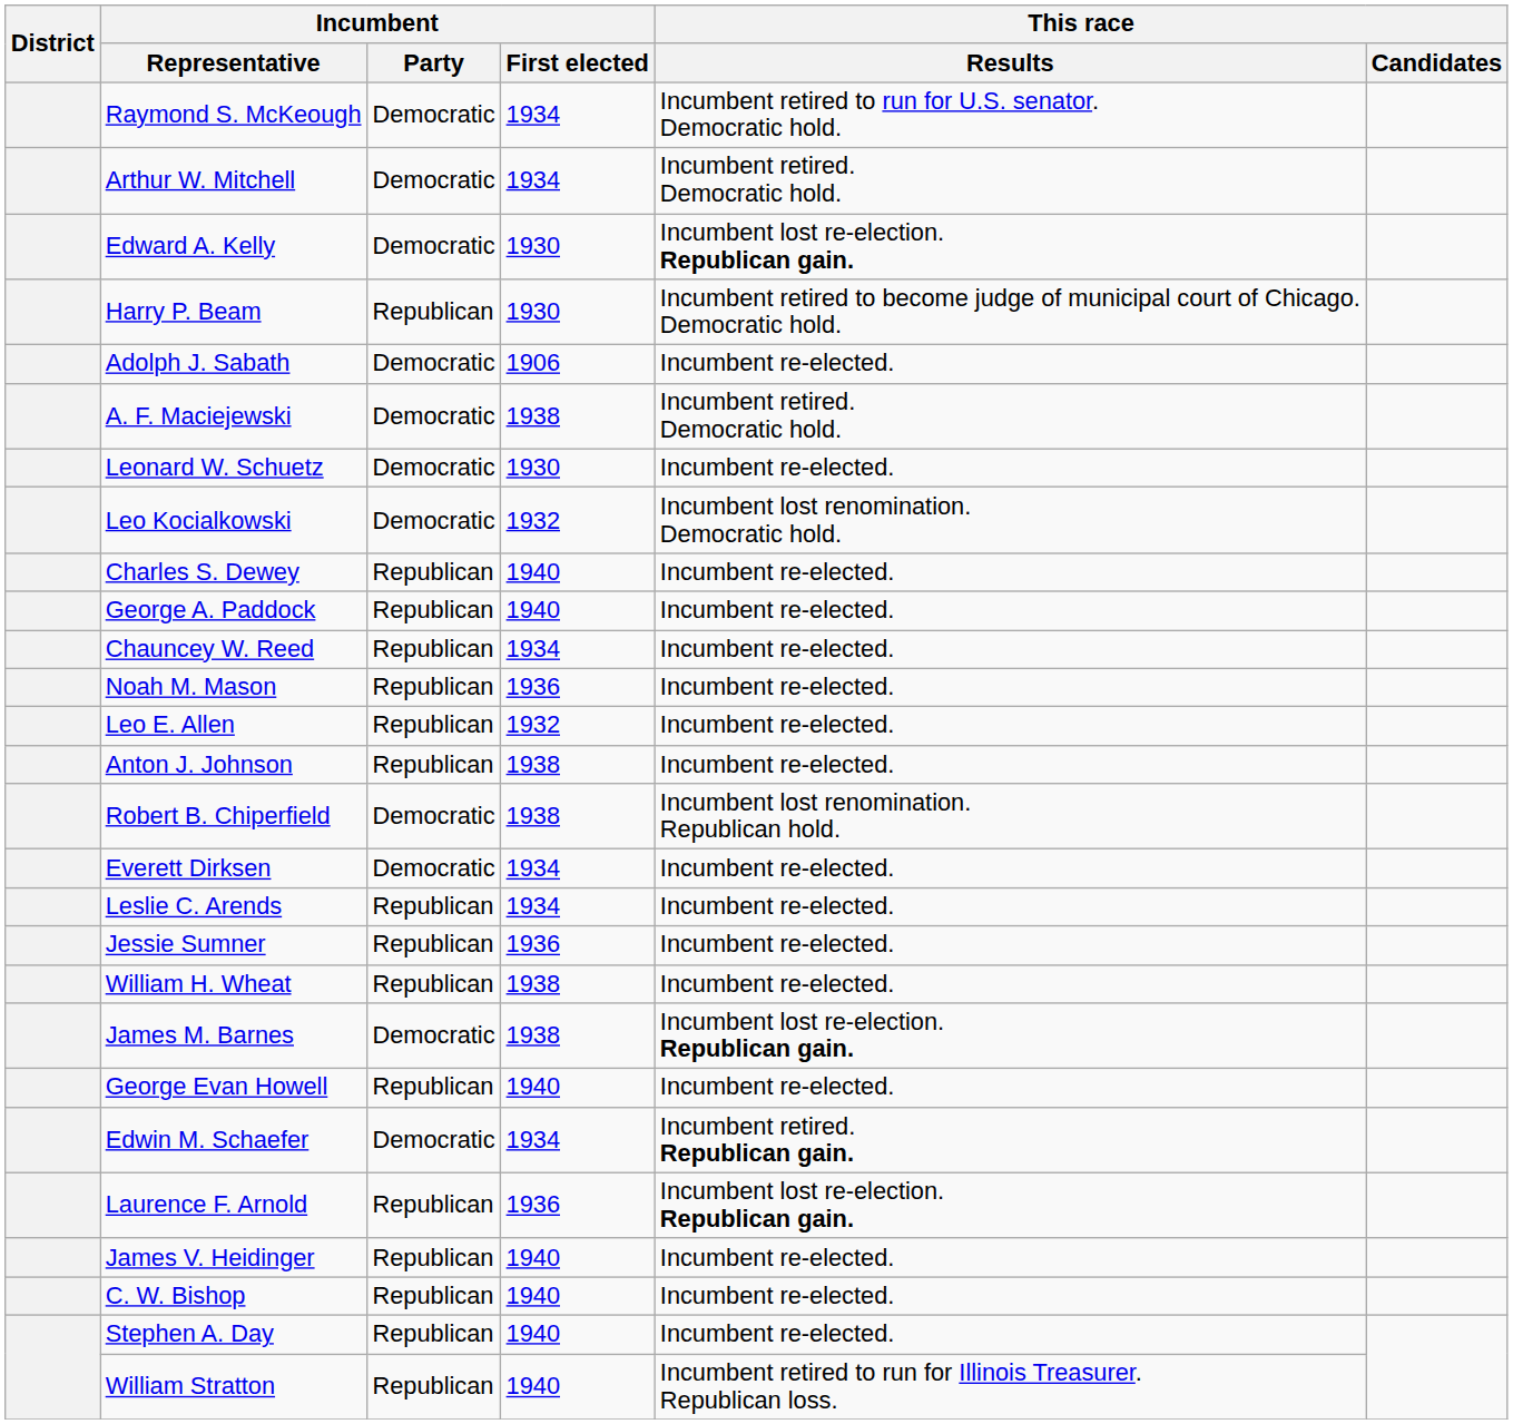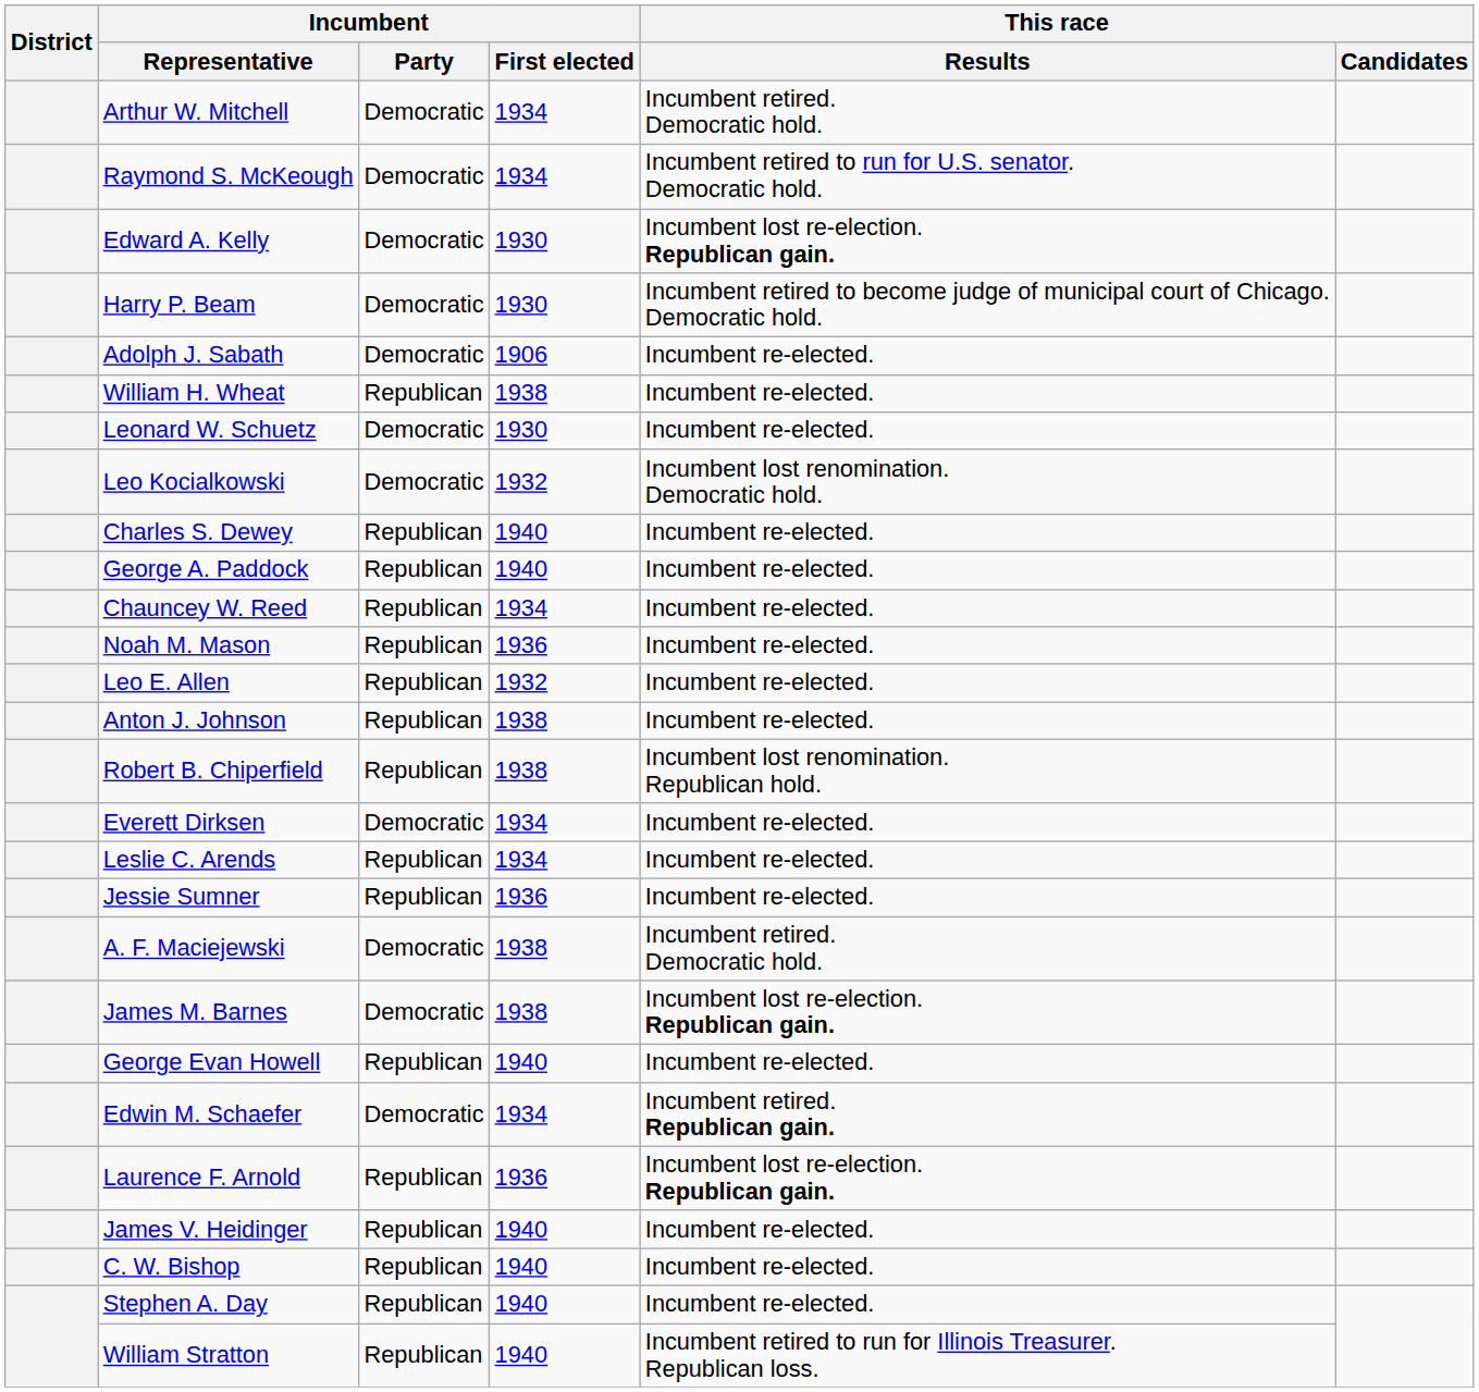rows swapped: Arthur W. Mitchell <-> Raymond S. McKeough
Harry P. Beam | Incumbent / Party: Republican -> Democratic
rows swapped: A. F. Maciejewski <-> William H. Wheat
Robert B. Chiperfield | Incumbent / Party: Democratic -> Republican
